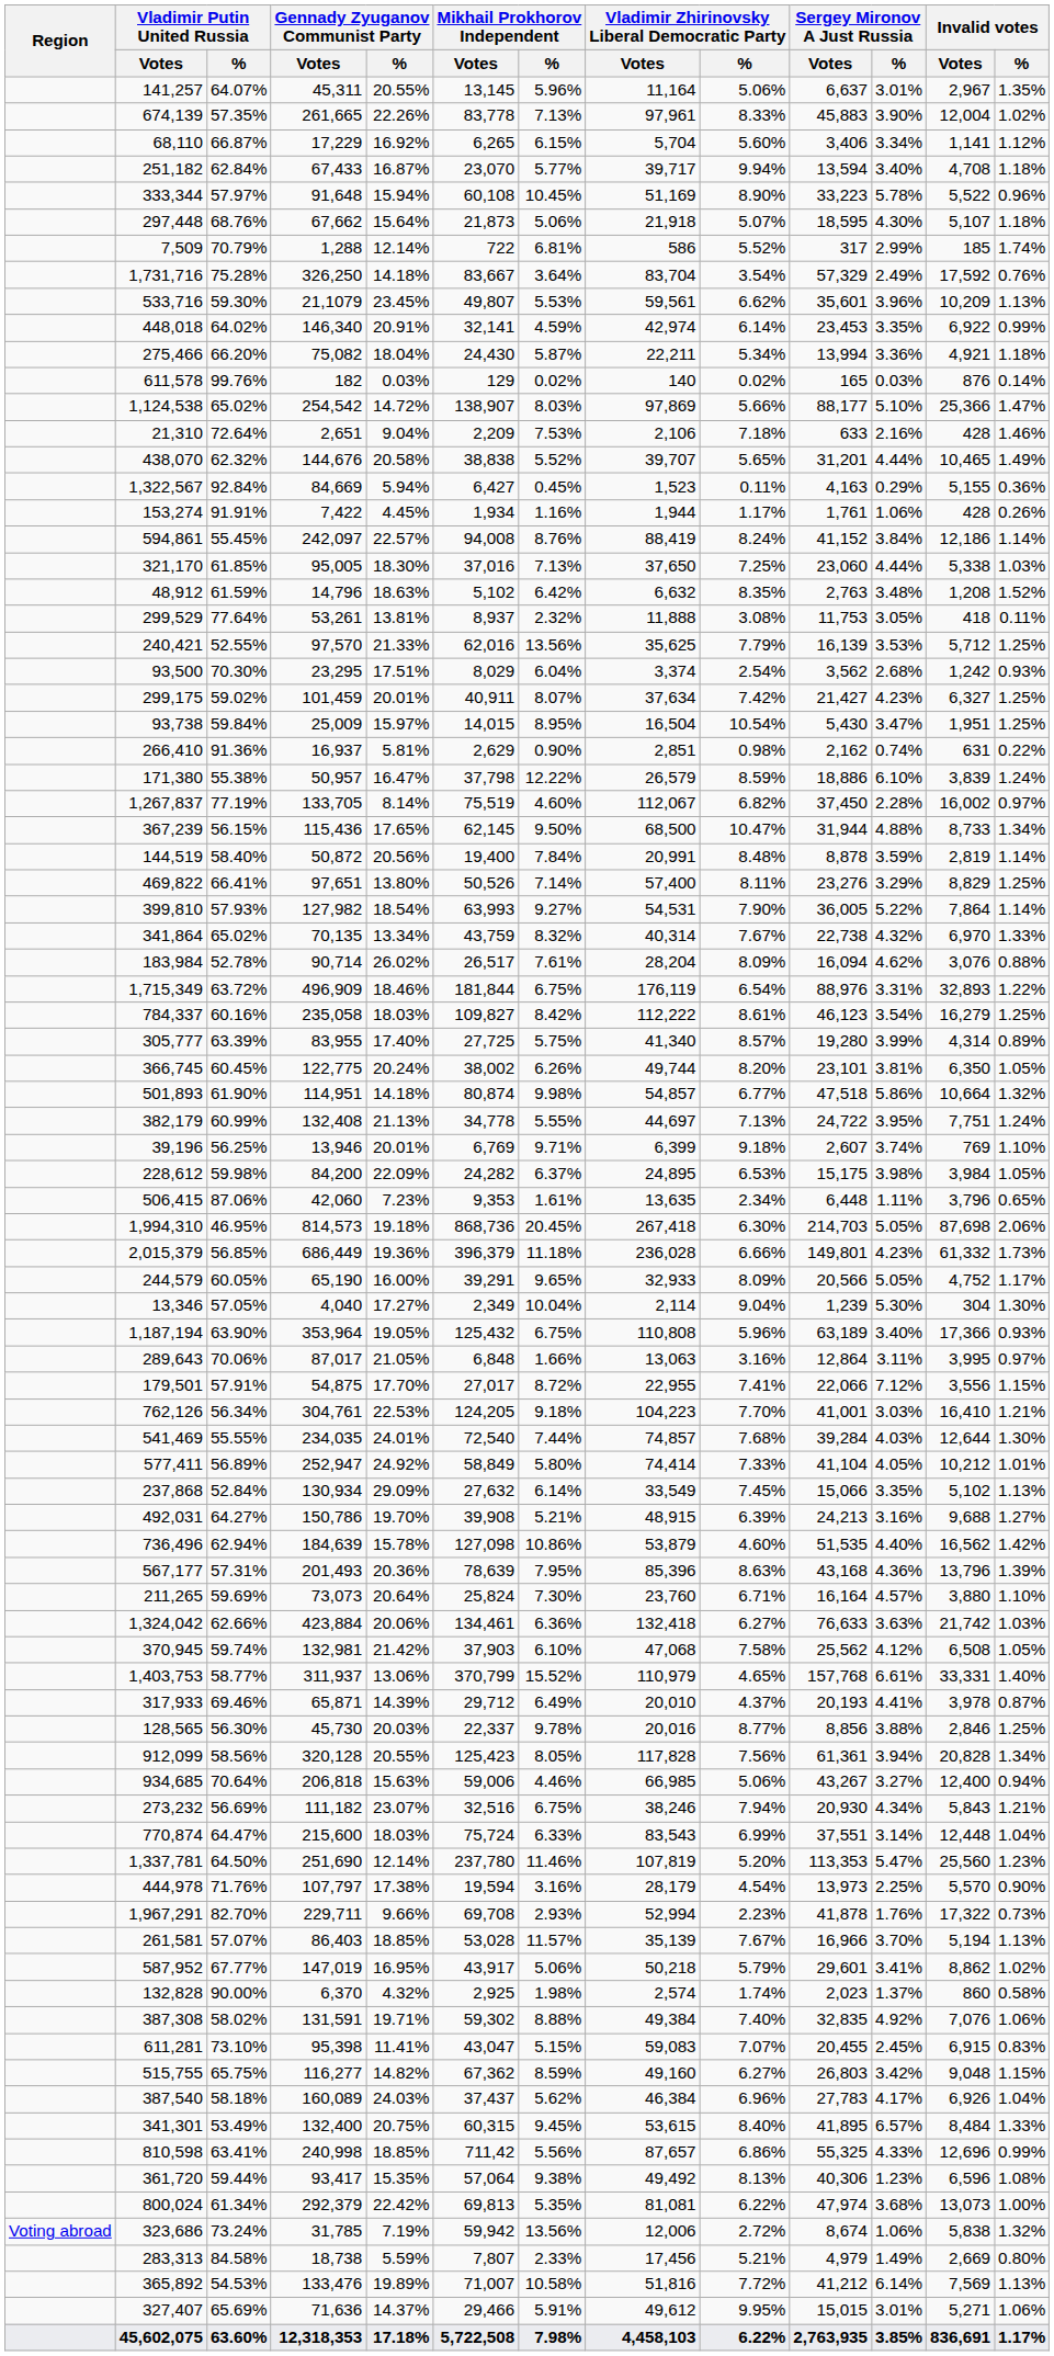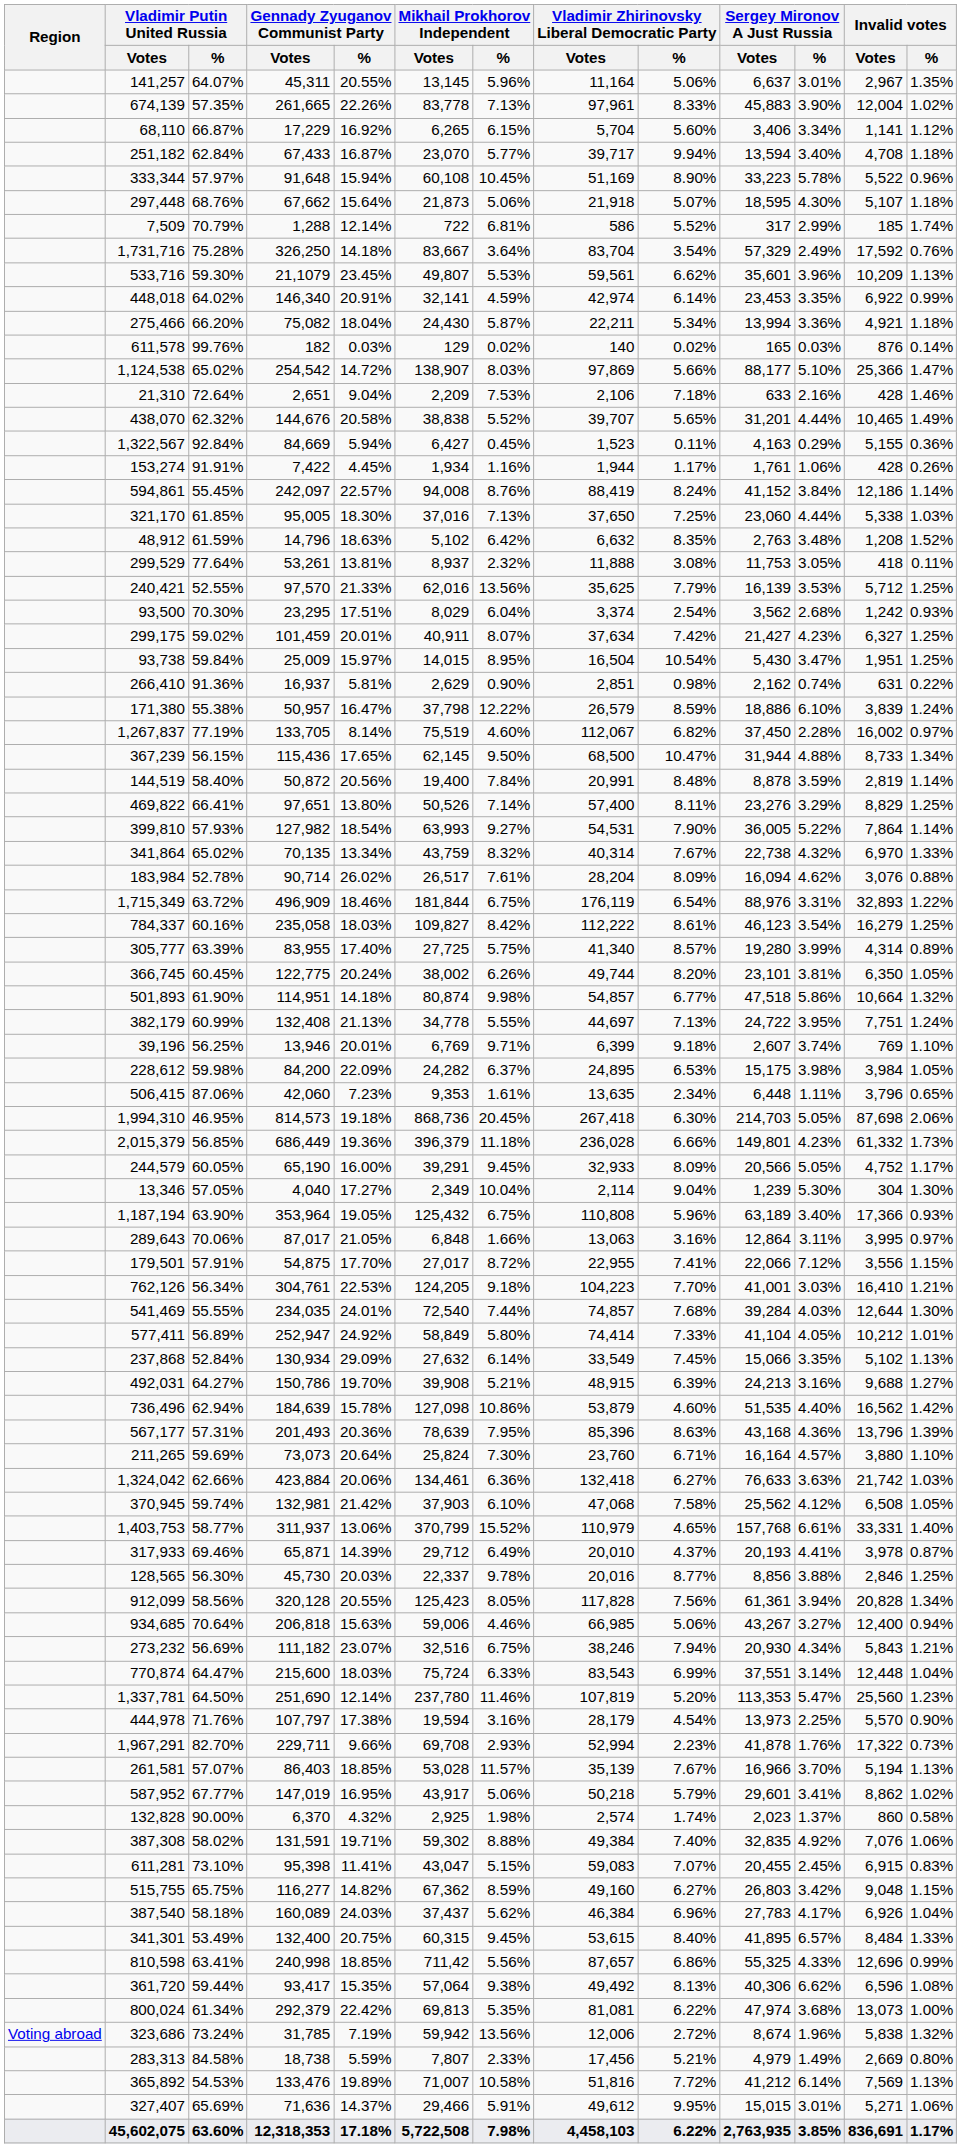244,579 | Mikhail Prokhorov Independent / %: 9.65% -> 9.45%
361,720 | Sergey Mironov A Just Russia / %: 1.23% -> 6.62%
323,686 | Sergey Mironov A Just Russia / %: 1.06% -> 1.96%
